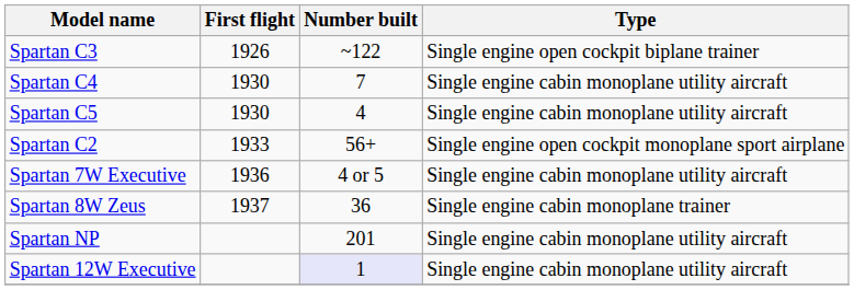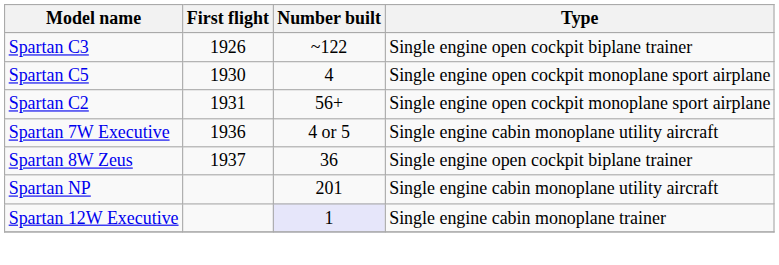- row: Spartan C4 | 1930 | 7 | Single engine cabin monoplane utility aircraft
Spartan C5 | Type: Single engine cabin monoplane utility aircraft -> Single engine open cockpit monoplane sport airplane
Spartan C2 | First flight: 1933 -> 1931
Spartan 8W Zeus | Type: Single engine cabin monoplane trainer -> Single engine open cockpit biplane trainer
Spartan 12W Executive | Type: Single engine cabin monoplane utility aircraft -> Single engine cabin monoplane trainer
